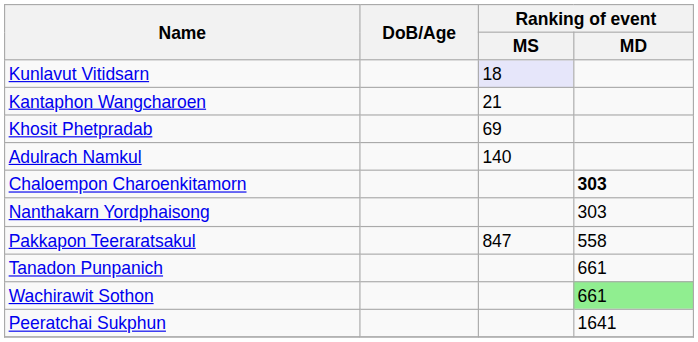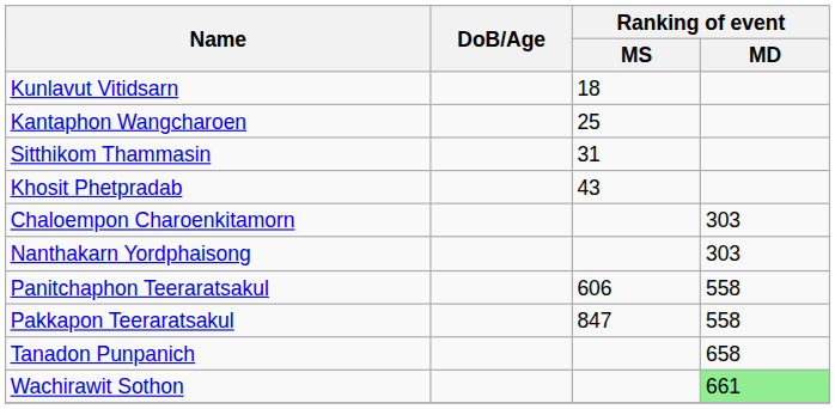Kunlavut Vitidsarn | Ranking of event / MS: lavender background -> no background
Kantaphon Wangcharoen | Ranking of event / MS: 21 -> 25
+ row: Sitthikom Thammasin | 31
Khosit Phetpradab | Ranking of event / MS: 69 -> 43
- row: Adulrach Namkul | 140
Chaloempon Charoenkitamorn | Ranking of event / MD: bold -> normal
+ row: Panitchaphon Teeraratsakul | 606 | 558
Tanadon Punpanich | Ranking of event / MD: 661 -> 658
- row: Peeratchai Sukphun | 1641
